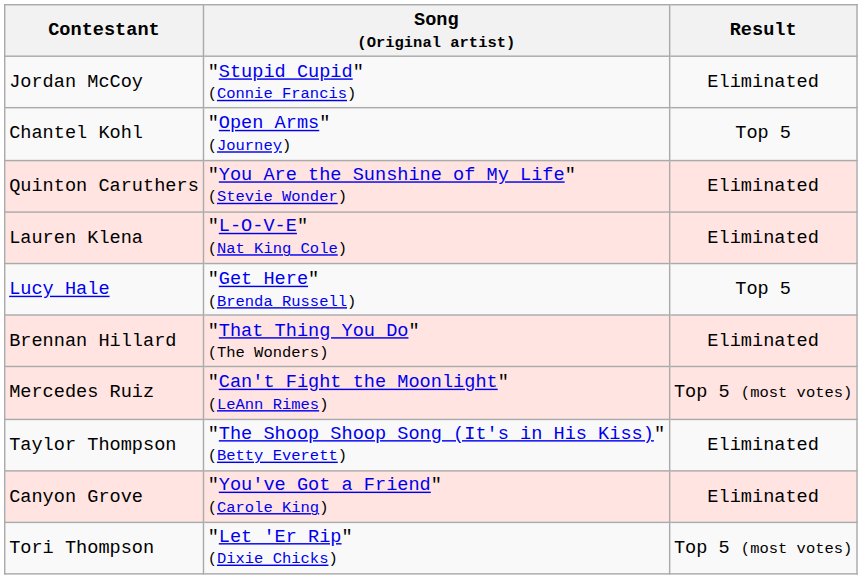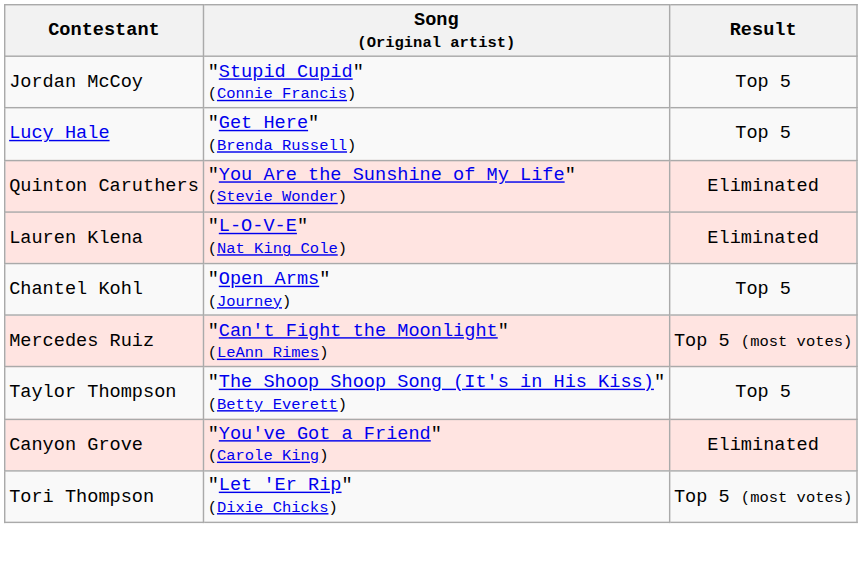Jordan McCoy | Result: Eliminated -> Top 5
rows swapped: Lucy Hale <-> Chantel Kohl
- row: Brennan Hillard | "That Thing You Do" (The Wonders) | Eliminated
Taylor Thompson | Result: Eliminated -> Top 5
